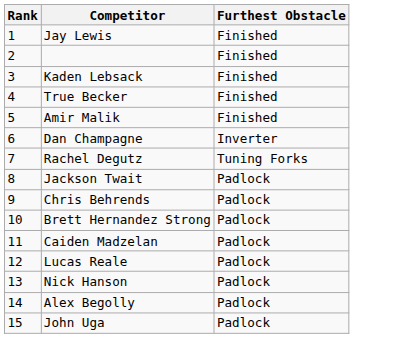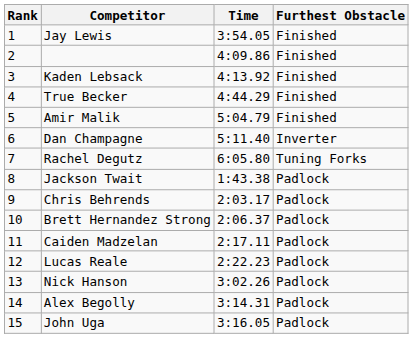+ column: Time | 3:54.05 | 4:09.86 | 4:13.92 | 4:44.29 | 5:04.79 | 5:11.40 | 6:05.80 | 1:43.38 | 2:03.17 | 2:06.37 | 2:17.11 | 2:22.23 | 3:02.26 | 3:14.31 | 3:16.05
